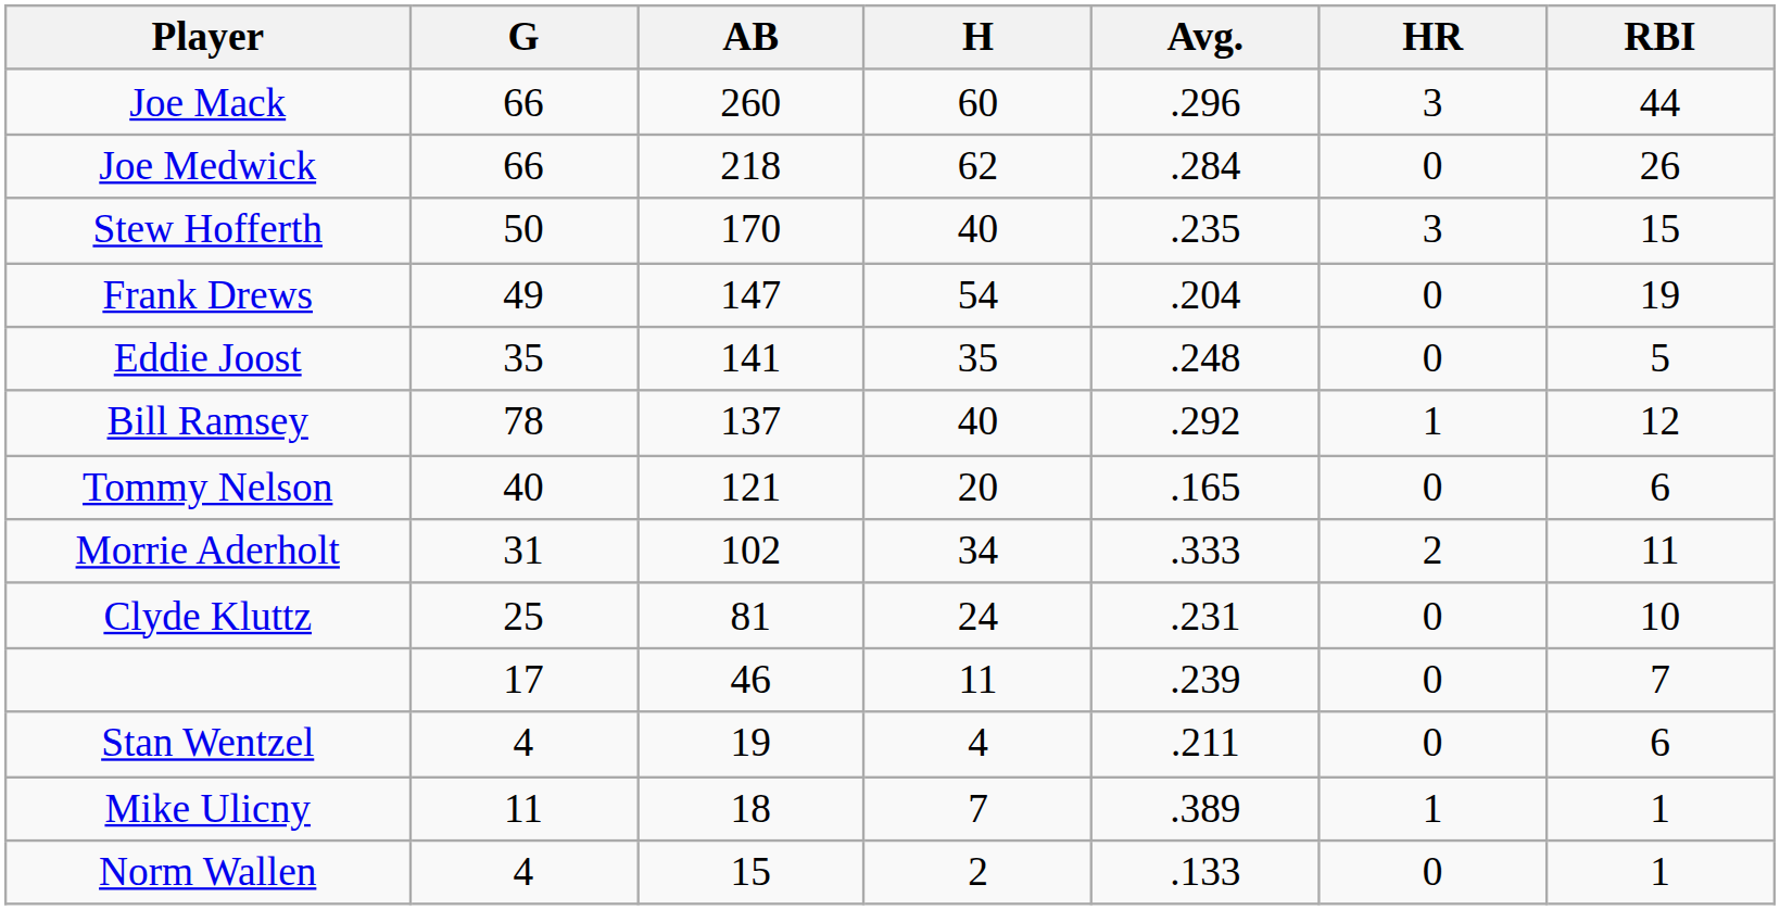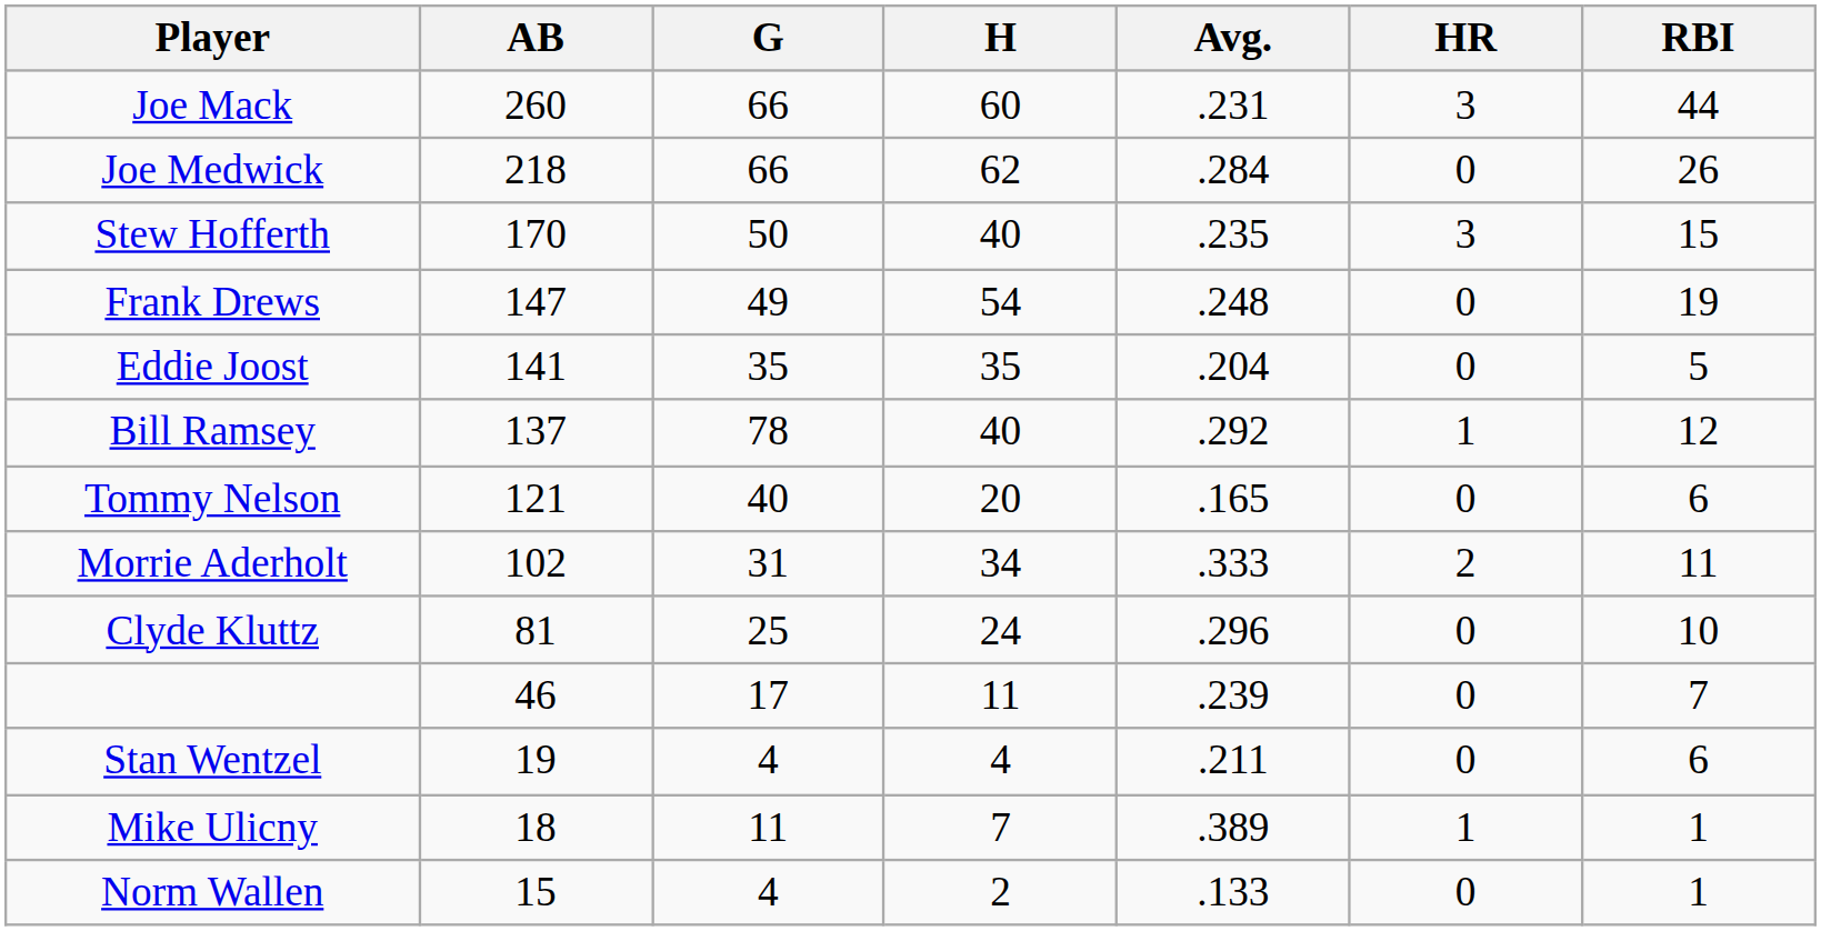columns swapped: G <-> AB
Joe Mack | Avg.: .296 -> .231
Frank Drews | Avg.: .204 -> .248
Eddie Joost | Avg.: .248 -> .204
Clyde Kluttz | Avg.: .231 -> .296
